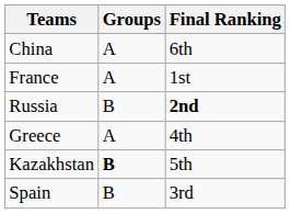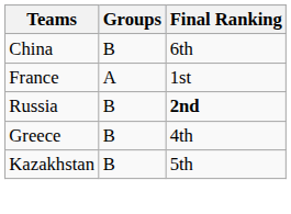China | Groups: A -> B
Greece | Groups: A -> B
Kazakhstan | Groups: bold -> normal
- row: Spain | B | 3rd
